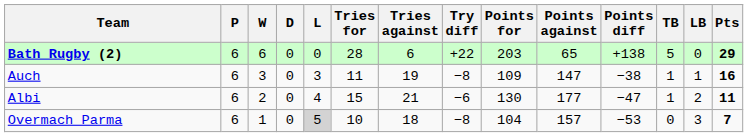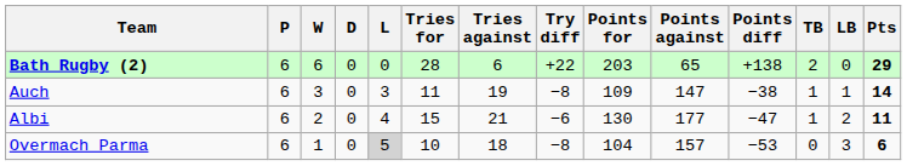Bath Rugby (2) | TB: 5 -> 2
Auch | Pts: 16 -> 14
Overmach Parma | Pts: 7 -> 6
